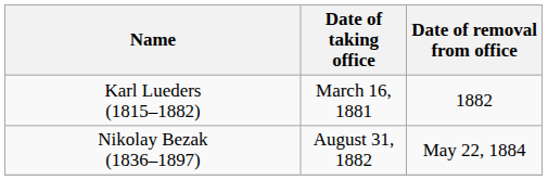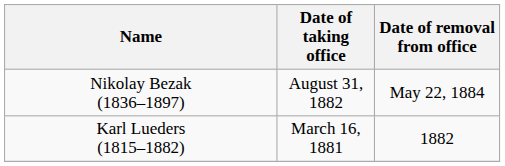rows swapped: Karl Lueders (1815–1882) <-> Nikolay Bezak (1836–1897)
